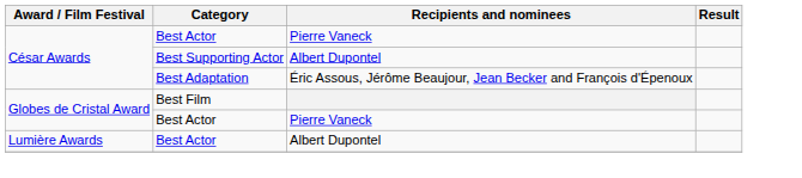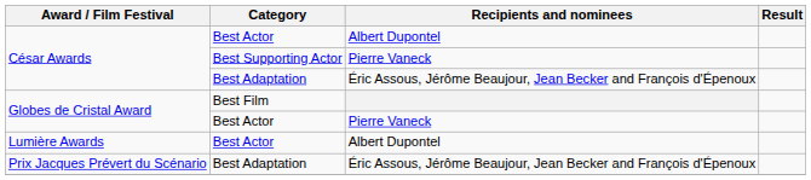César Awards / Best Actor | Recipients and nominees: Pierre Vaneck -> Albert Dupontel
César Awards / Best Supporting Actor | Recipients and nominees: Albert Dupontel -> Pierre Vaneck
+ row: Prix Jacques Prévert du Scénario | Best Adaptation | Éric Assous, Jérôme Beaujour, Jean Becker and François d'Épenoux
